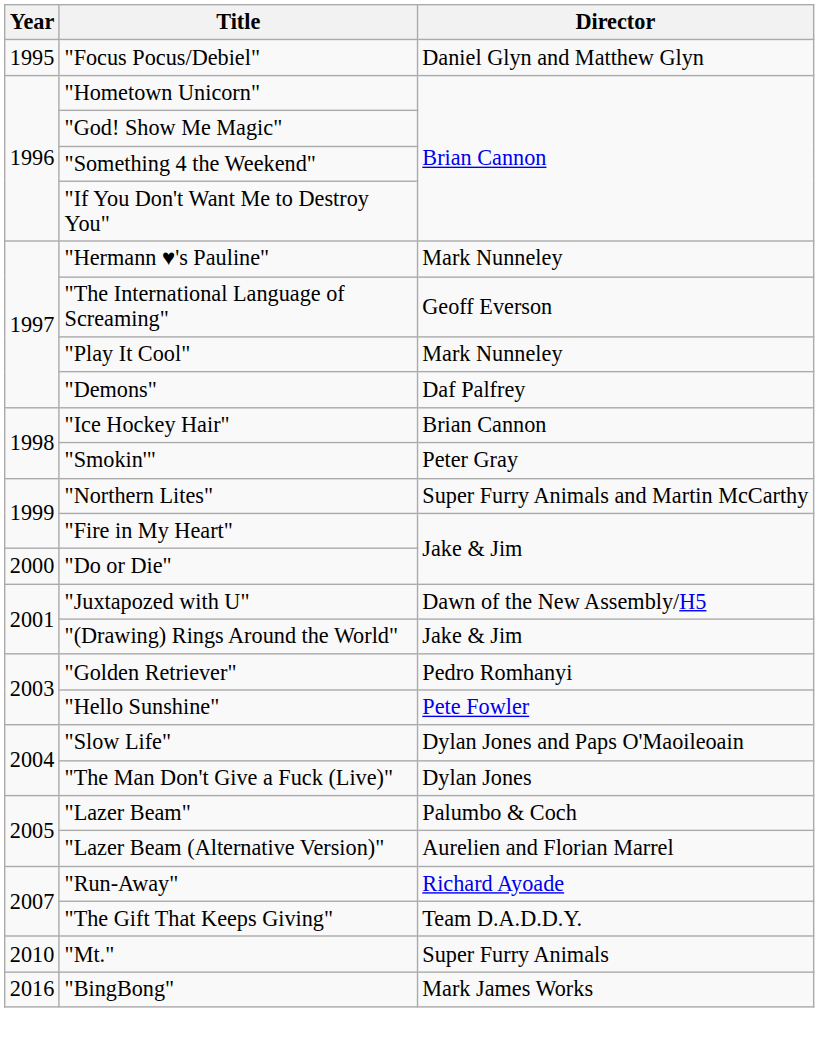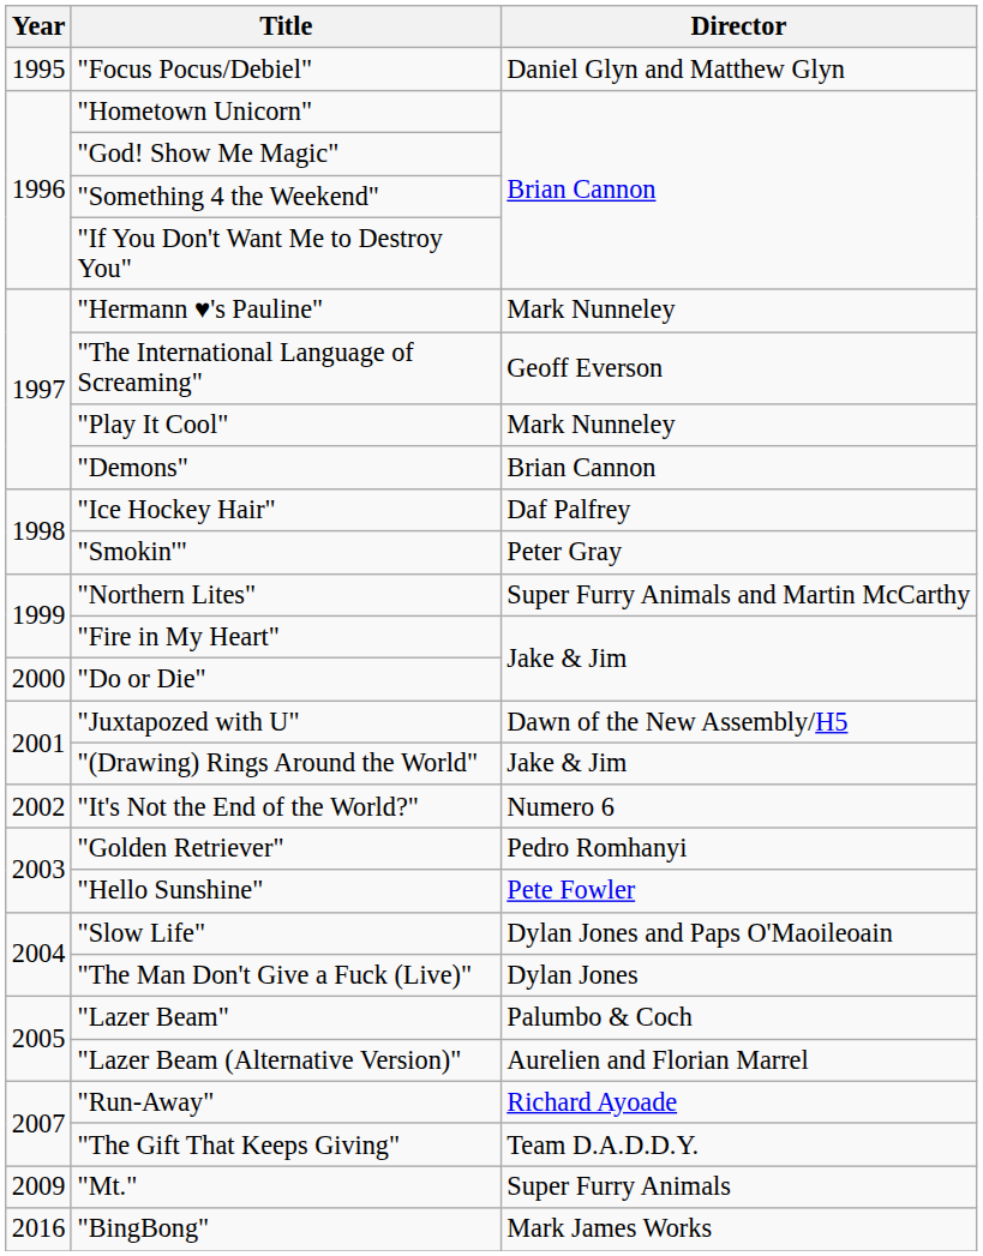"Demons" | Director: Daf Palfrey -> Brian Cannon
"Ice Hockey Hair" | Director: Brian Cannon -> Daf Palfrey
+ row: 2002 | "It's Not the End of the World?" | Numero 6
"Mt." | Year: 2010 -> 2009
